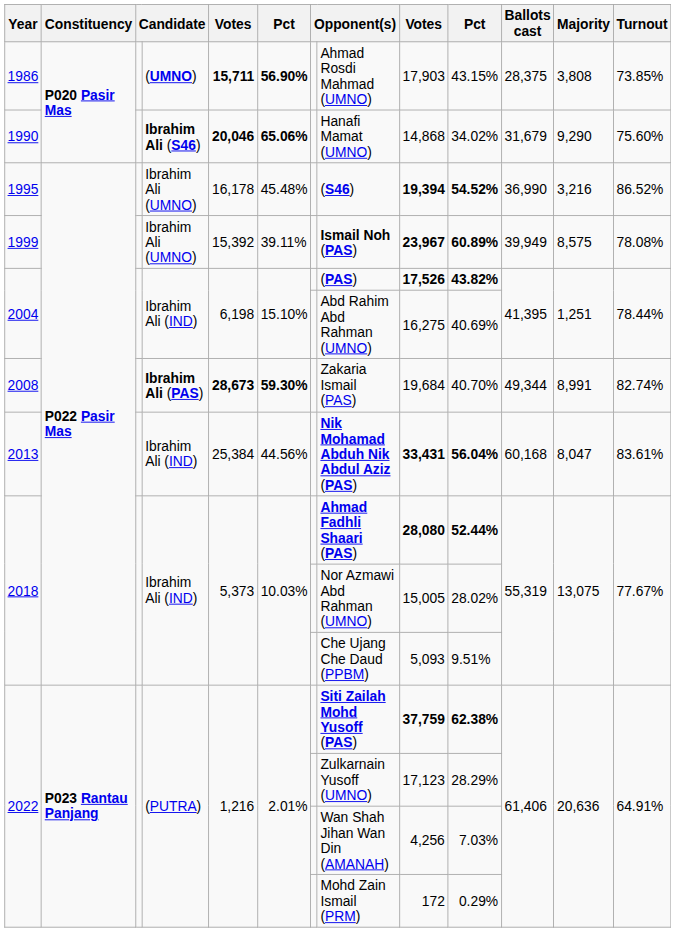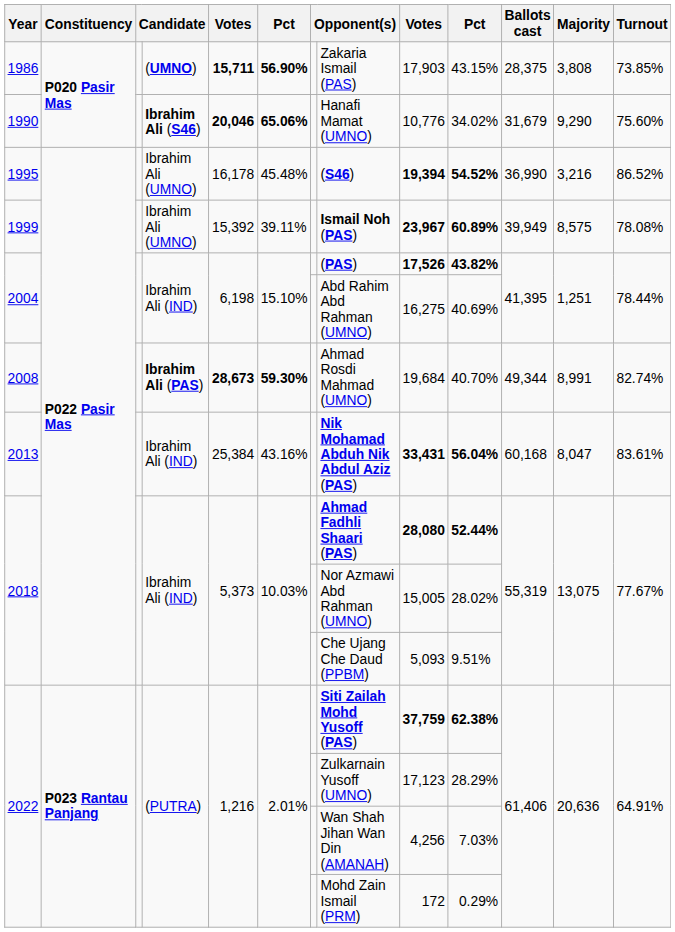1986 | column 8: Ahmad Rosdi Mahmad (UMNO) -> Zakaria Ismail (PAS)
1990 | column 9: 14,868 -> 10,776
2008 | column 8: Zakaria Ismail (PAS) -> Ahmad Rosdi Mahmad (UMNO)
2013 | column 6: 44.56% -> 43.16%
